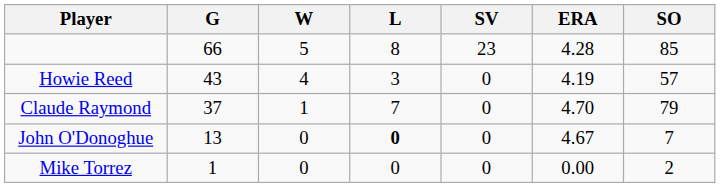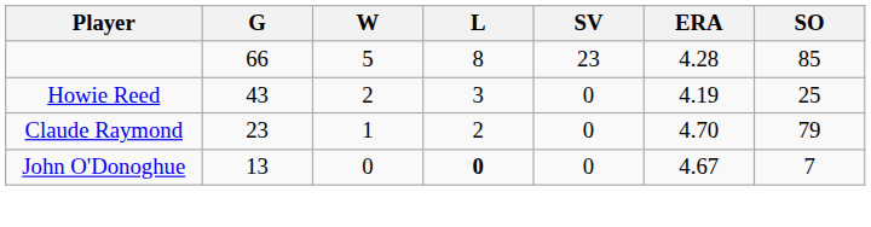Howie Reed | W: 4 -> 2
Howie Reed | SO: 57 -> 25
Claude Raymond | G: 37 -> 23
Claude Raymond | L: 7 -> 2
- row: Mike Torrez | 1 | 0 | 0 | 0 | 0.00 | 2
